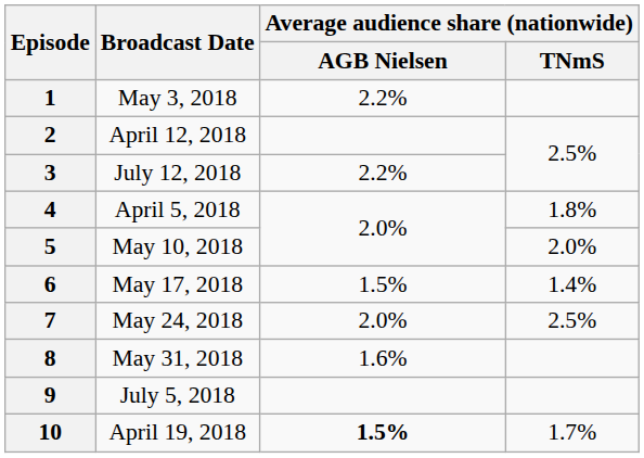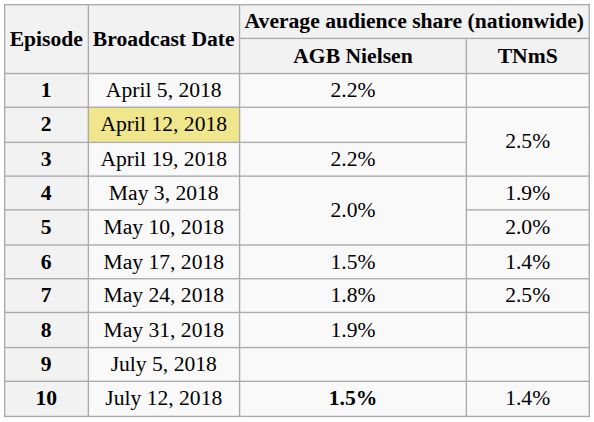1 | Broadcast Date: May 3, 2018 -> April 5, 2018
2 | Broadcast Date: no background -> khaki background
3 | Broadcast Date: July 12, 2018 -> April 19, 2018
4 | Broadcast Date: April 5, 2018 -> May 3, 2018
4 | Average audience share (nationwide) / TNmS: 1.8% -> 1.9%
7 | Average audience share (nationwide) / AGB Nielsen: 2.0% -> 1.8%
8 | Average audience share (nationwide) / AGB Nielsen: 1.6% -> 1.9%
10 | Broadcast Date: April 19, 2018 -> July 12, 2018
10 | Average audience share (nationwide) / TNmS: 1.7% -> 1.4%
